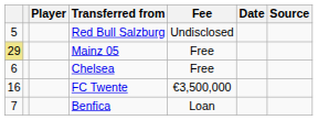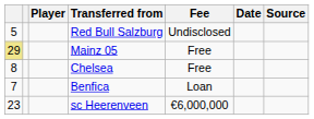Chelsea | column 1: 6 -> 8
- row: 16 | FC Twente | €3,500,000
+ row: 23 | sc Heerenveen | €6,000,000
